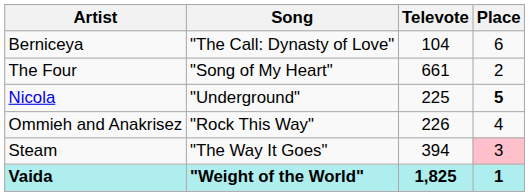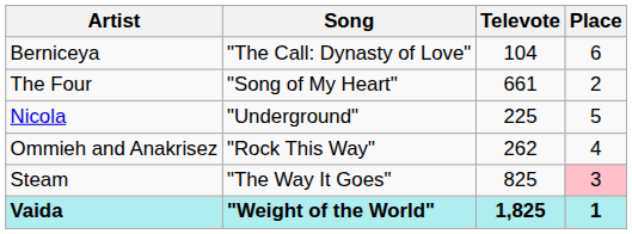Nicola | Place: bold -> normal
Ommieh and Anakrisez | Televote: 226 -> 262
Steam | Televote: 394 -> 825
